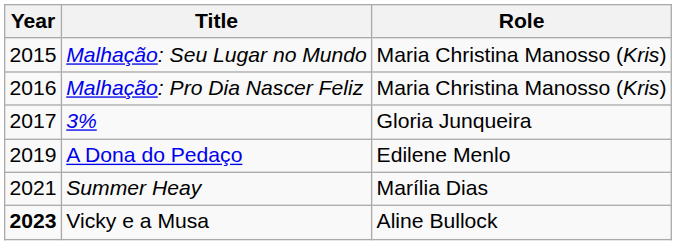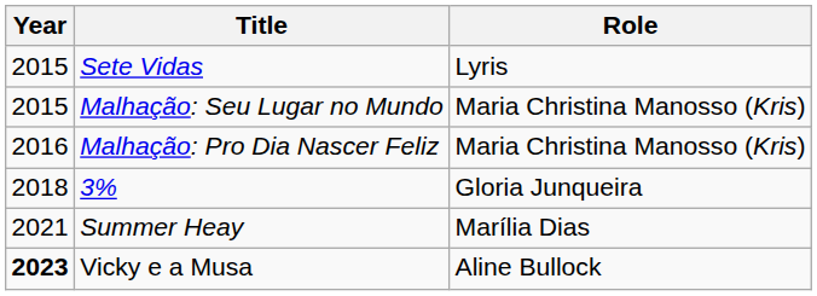+ row: 2015 | Sete Vidas | Lyris
3% | Year: 2017 -> 2018
- row: 2019 | A Dona do Pedaço | Edilene Menlo
